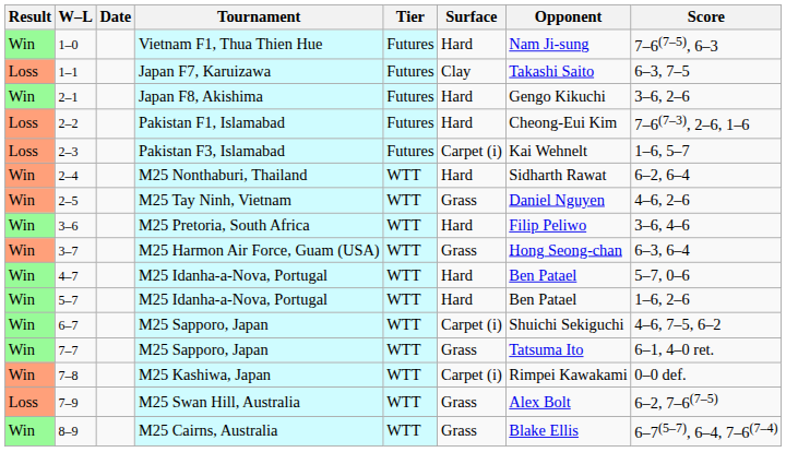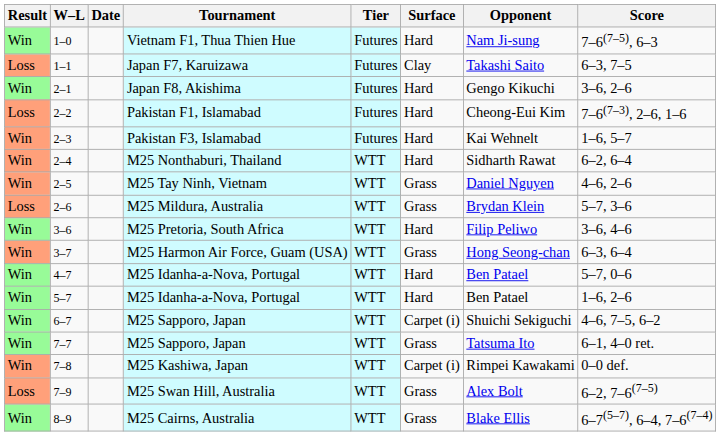2–3 | Result: Loss -> Win
2–3 | Surface: Carpet (i) -> Hard
+ row: Loss | 2–6 | M25 Mildura, Australia | WTT | Grass | Brydan Klein | 5–7, 3–6
